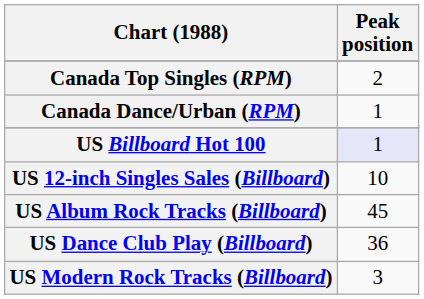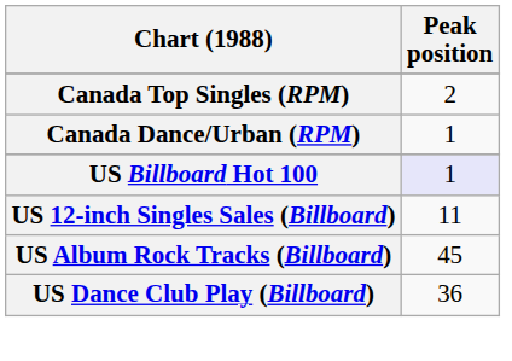US 12-inch Singles Sales (Billboard) | Peak position: 10 -> 11
- row: US Modern Rock Tracks (Billboard) | 3
